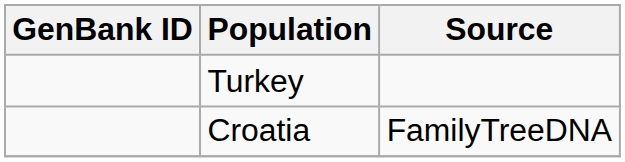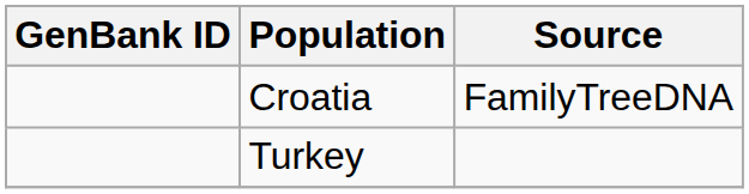rows swapped: Turkey <-> Croatia
